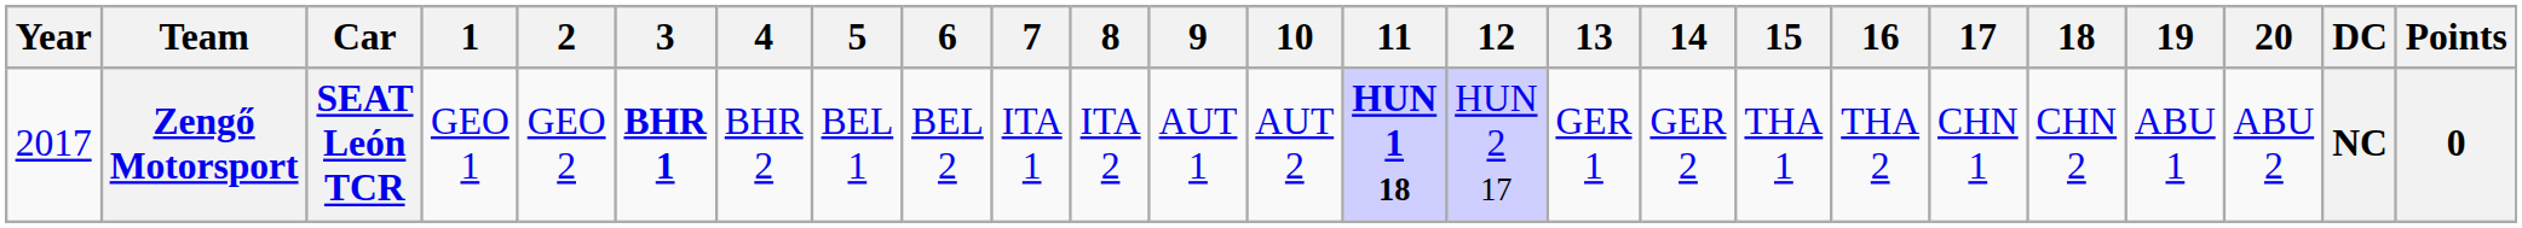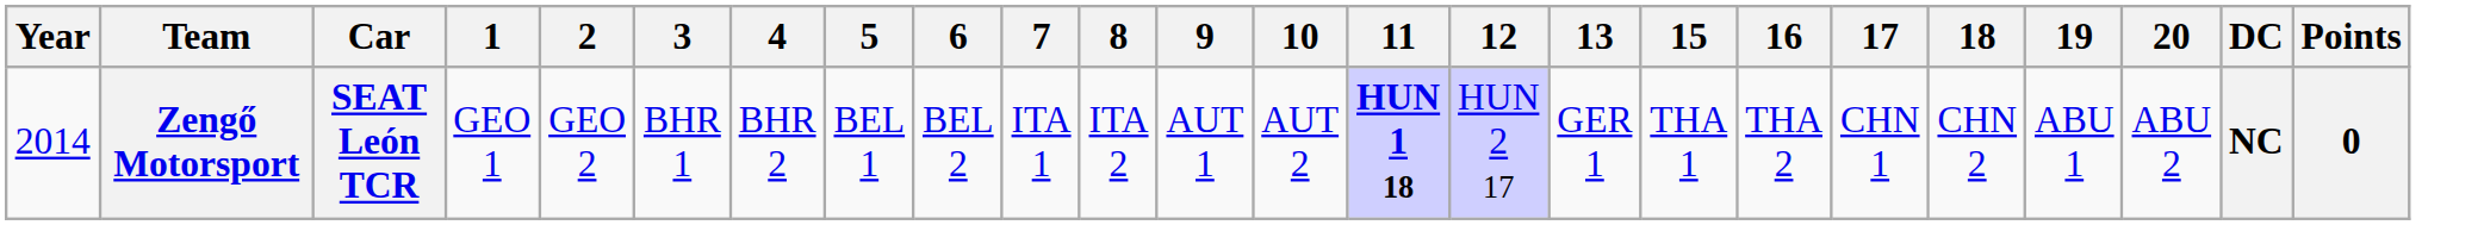- column: 14 | GER 2
Zengő Motorsport | Year: 2017 -> 2014
Zengő Motorsport | 3: bold -> normal
